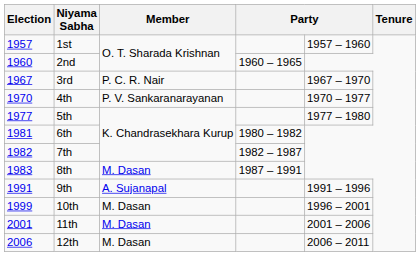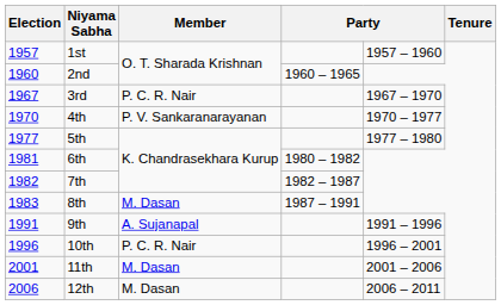10th | Election: 1999 -> 1996
10th | Member: M. Dasan -> P. C. R. Nair
